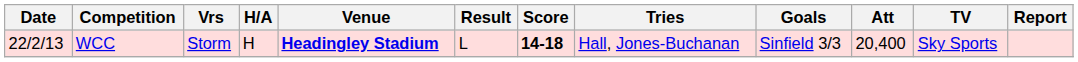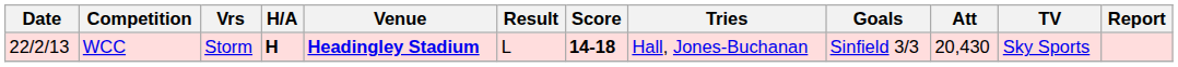WCC | H/A: normal -> bold
WCC | Att: 20,400 -> 20,430
